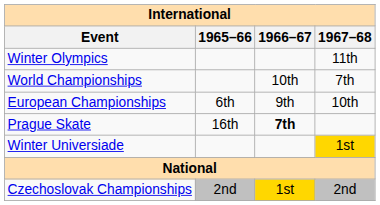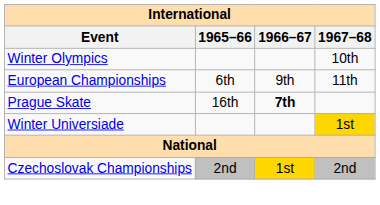Winter Olympics | 1967–68: 11th -> 10th
- row: World Championships | 10th | 7th
European Championships | 1967–68: 10th -> 11th
